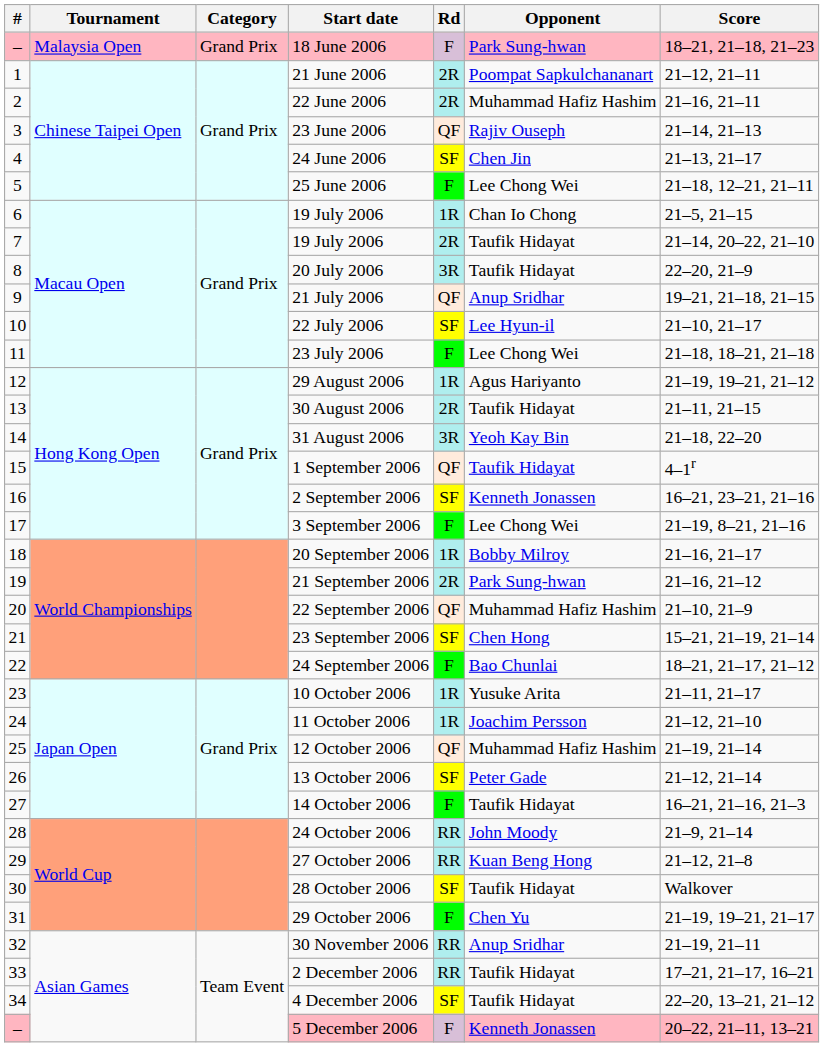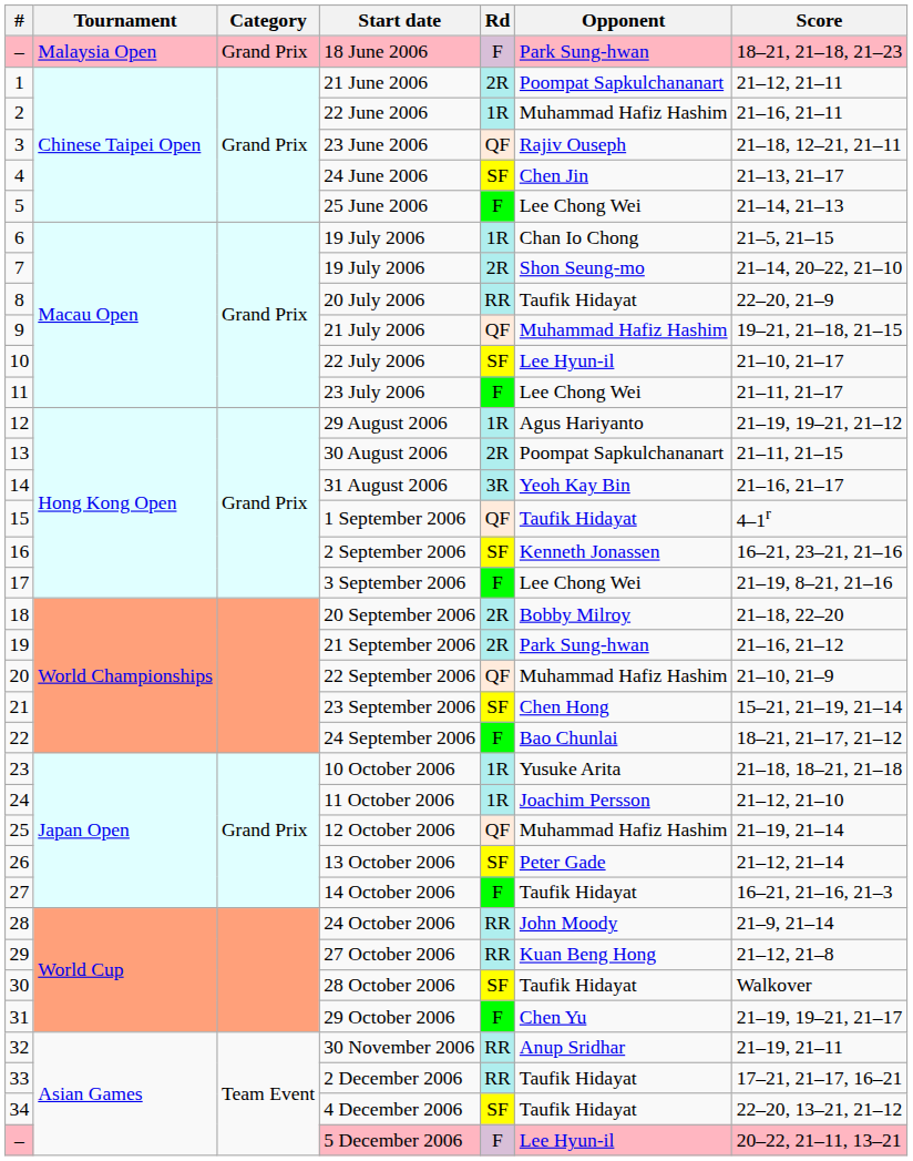22 June 2006 | Rd: 2R -> 1R
23 June 2006 | Score: 21–14, 21–13 -> 21–18, 12–21, 21–11
25 June 2006 | Score: 21–18, 12–21, 21–11 -> 21–14, 21–13
7 / 19 July 2006 | Opponent: Taufik Hidayat -> Shon Seung-mo
20 July 2006 | Rd: 3R -> RR
21 July 2006 | Opponent: Anup Sridhar -> Muhammad Hafiz Hashim
23 July 2006 | Score: 21–18, 18–21, 21–18 -> 21–11, 21–17
30 August 2006 | Opponent: Taufik Hidayat -> Poompat Sapkulchananart
31 August 2006 | Score: 21–18, 22–20 -> 21–16, 21–17
20 September 2006 | Rd: 1R -> 2R
20 September 2006 | Score: 21–16, 21–17 -> 21–18, 22–20
10 October 2006 | Score: 21–11, 21–17 -> 21–18, 18–21, 21–18
5 December 2006 | Opponent: Kenneth Jonassen -> Lee Hyun-il
